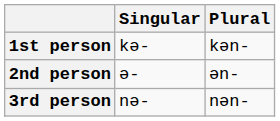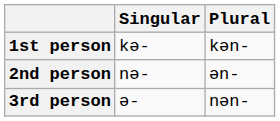2nd person | Singular: ə- -> nə-
3rd person | Singular: nə- -> ə-
